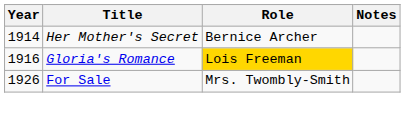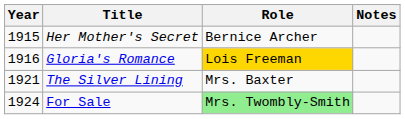Her Mother's Secret | Year: 1914 -> 1915
+ row: 1921 | The Silver Lining | Mrs. Baxter
For Sale | Year: 1926 -> 1924
For Sale | Role: no background -> lightgreen background
